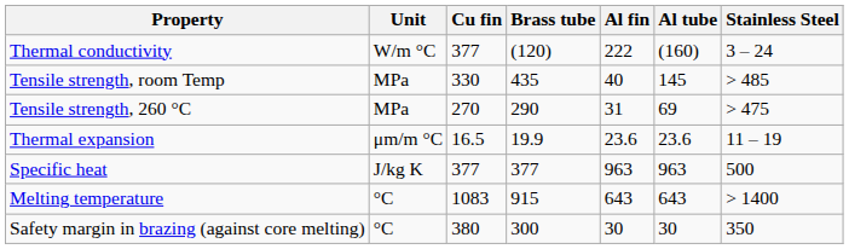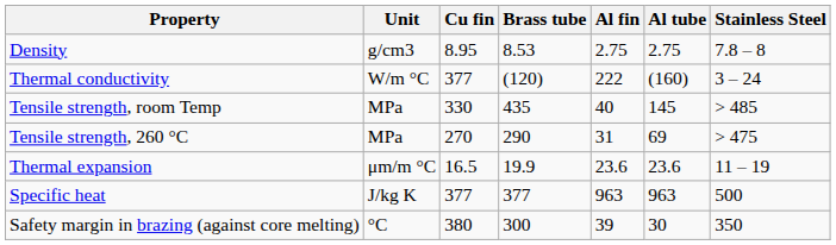+ row: Density | g/cm3 | 8.95 | 8.53 | 2.75 | 2.75 | 7.8 – 8
- row: Melting temperature | °C | 1083 | 915 | 643 | 643 | > 1400
Safety margin in brazing (against core melting) | Al fin: 30 -> 39
